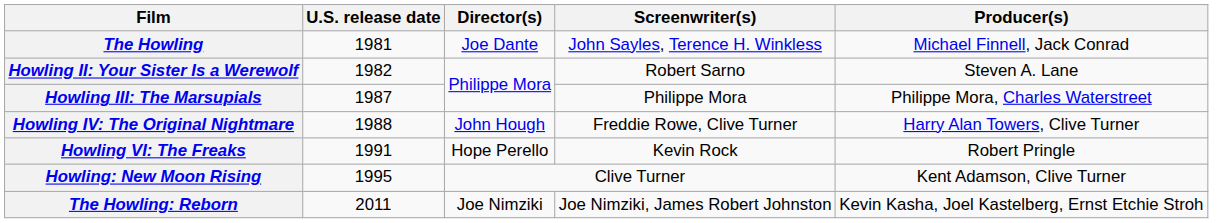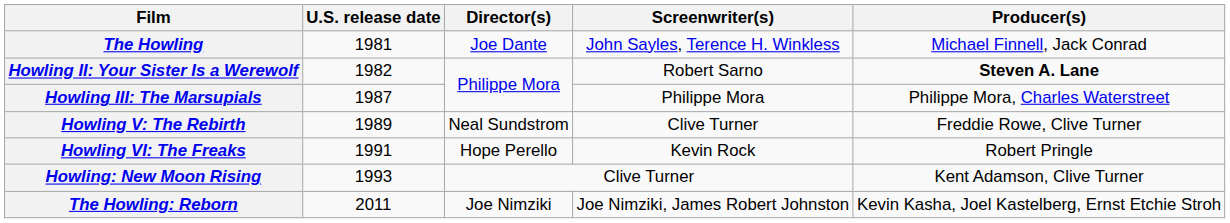Howling II: Your Sister Is a Werewolf | Producer(s): normal -> bold
- row: Howling IV: The Original Nightmare | 1988 | John Hough | Freddie Rowe, Clive Turner | Harry Alan Towers, Clive Turner
+ row: Howling V: The Rebirth | 1989 | Neal Sundstrom | Clive Turner | Freddie Rowe, Clive Turner
Howling: New Moon Rising | U.S. release date: 1995 -> 1993
